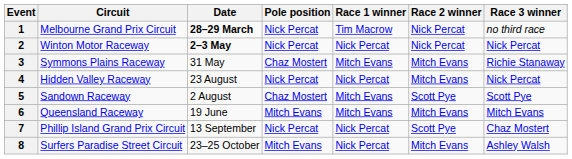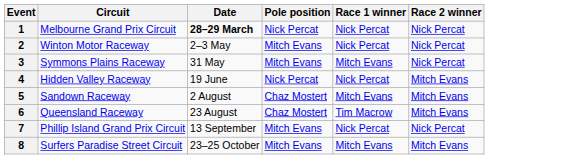- column: Race 3 winner | no third race | Nick Percat | Richie Stanaway | Nick Percat | Scott Pye | Mitch Evans | Chaz Mostert | Ashley Walsh
1 | Race 1 winner: Tim Macrow -> Nick Percat
2 | Date: bold -> normal
2 | Pole position: Nick Percat -> Mitch Evans
3 | Pole position: Chaz Mostert -> Mitch Evans
3 | Race 2 winner: Mitch Evans -> Nick Percat
4 | Date: 23 August -> 19 June
5 | Race 2 winner: Scott Pye -> Mitch Evans
6 | Date: 19 June -> 23 August
6 | Pole position: Mitch Evans -> Chaz Mostert
6 | Race 1 winner: Mitch Evans -> Tim Macrow
7 | Pole position: Nick Percat -> Mitch Evans
7 | Race 2 winner: Scott Pye -> Nick Percat
8 | Race 1 winner: Nick Percat -> Mitch Evans
